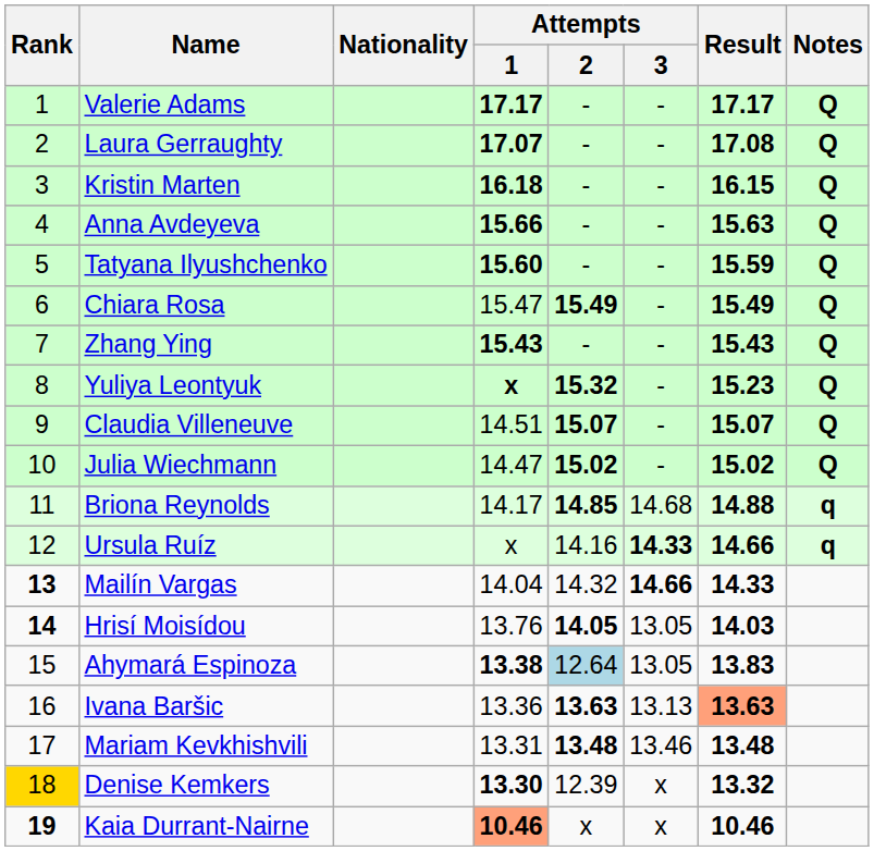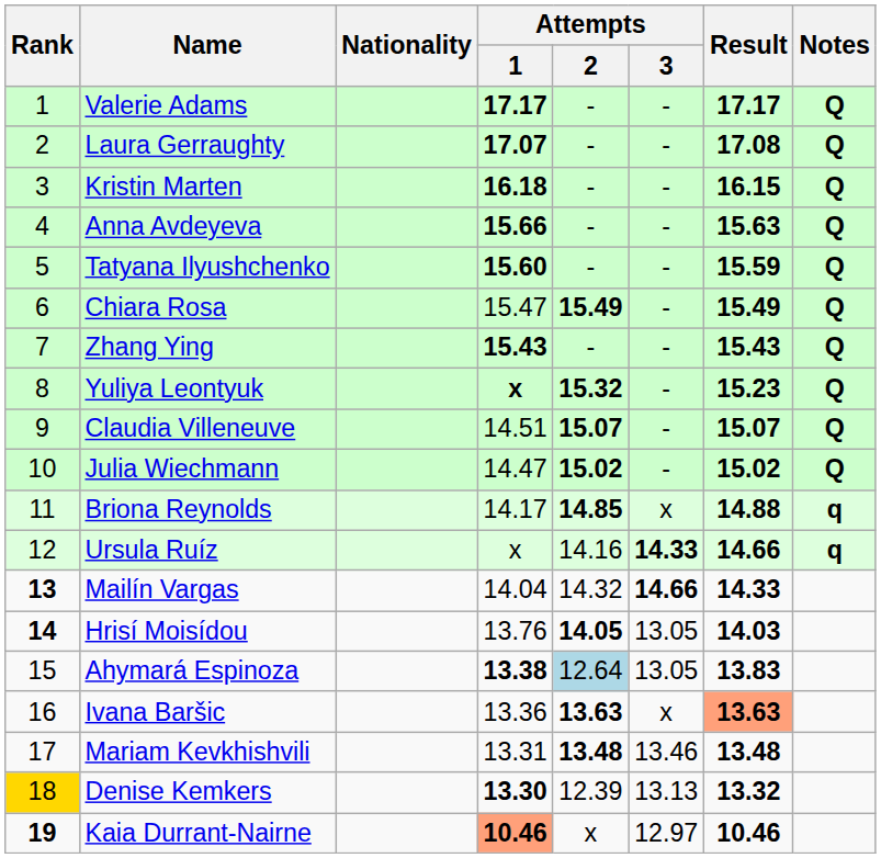Briona Reynolds | Attempts / 3: 14.68 -> x
Ivana Baršic | Attempts / 3: 13.13 -> x
Denise Kemkers | Attempts / 3: x -> 13.13
Kaia Durrant-Nairne | Attempts / 3: x -> 12.97
